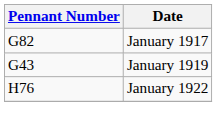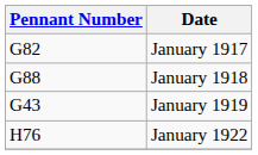+ row: G88 | January 1918
